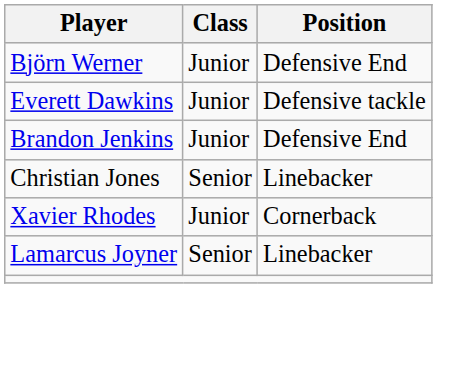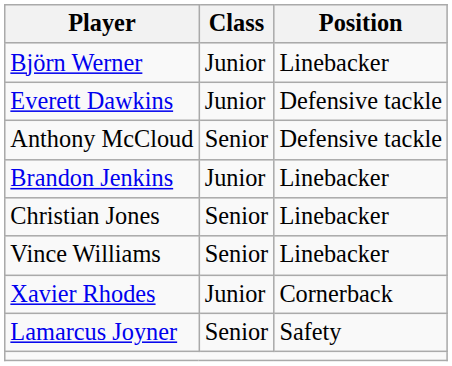Björn Werner | Position: Defensive End -> Linebacker
+ row: Anthony McCloud | Senior | Defensive tackle
Brandon Jenkins | Position: Defensive End -> Linebacker
+ row: Vince Williams | Senior | Linebacker
Lamarcus Joyner | Position: Linebacker -> Safety
